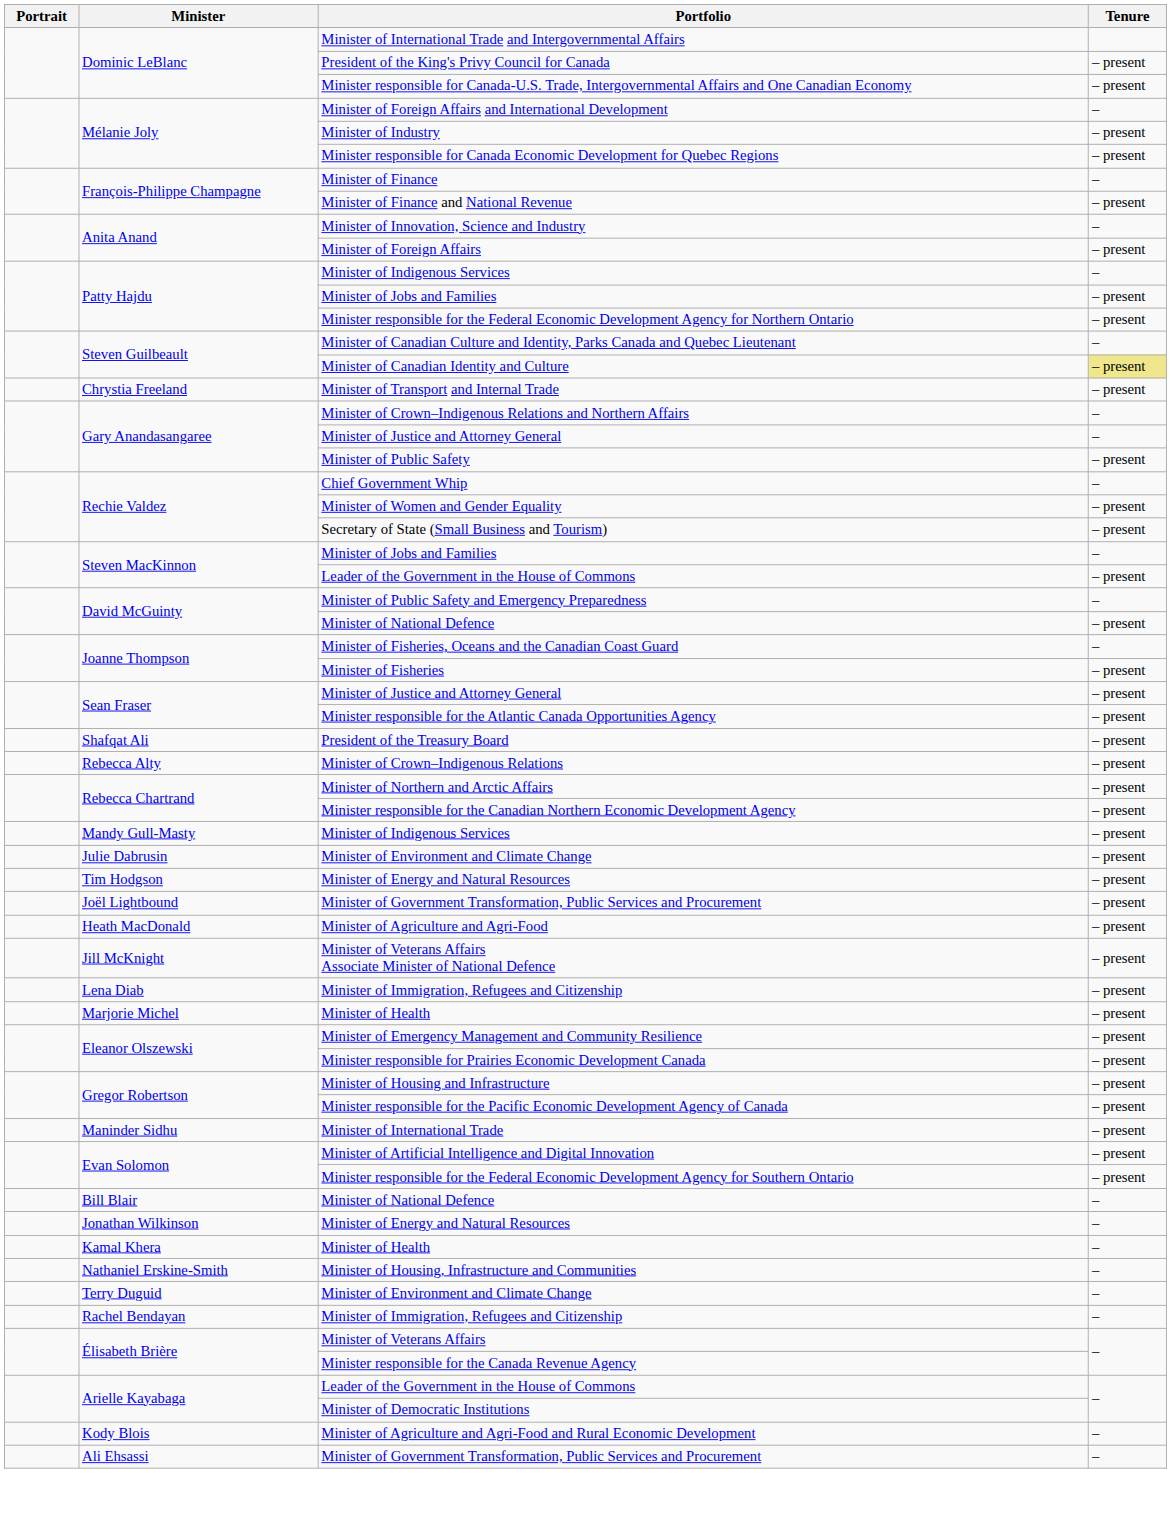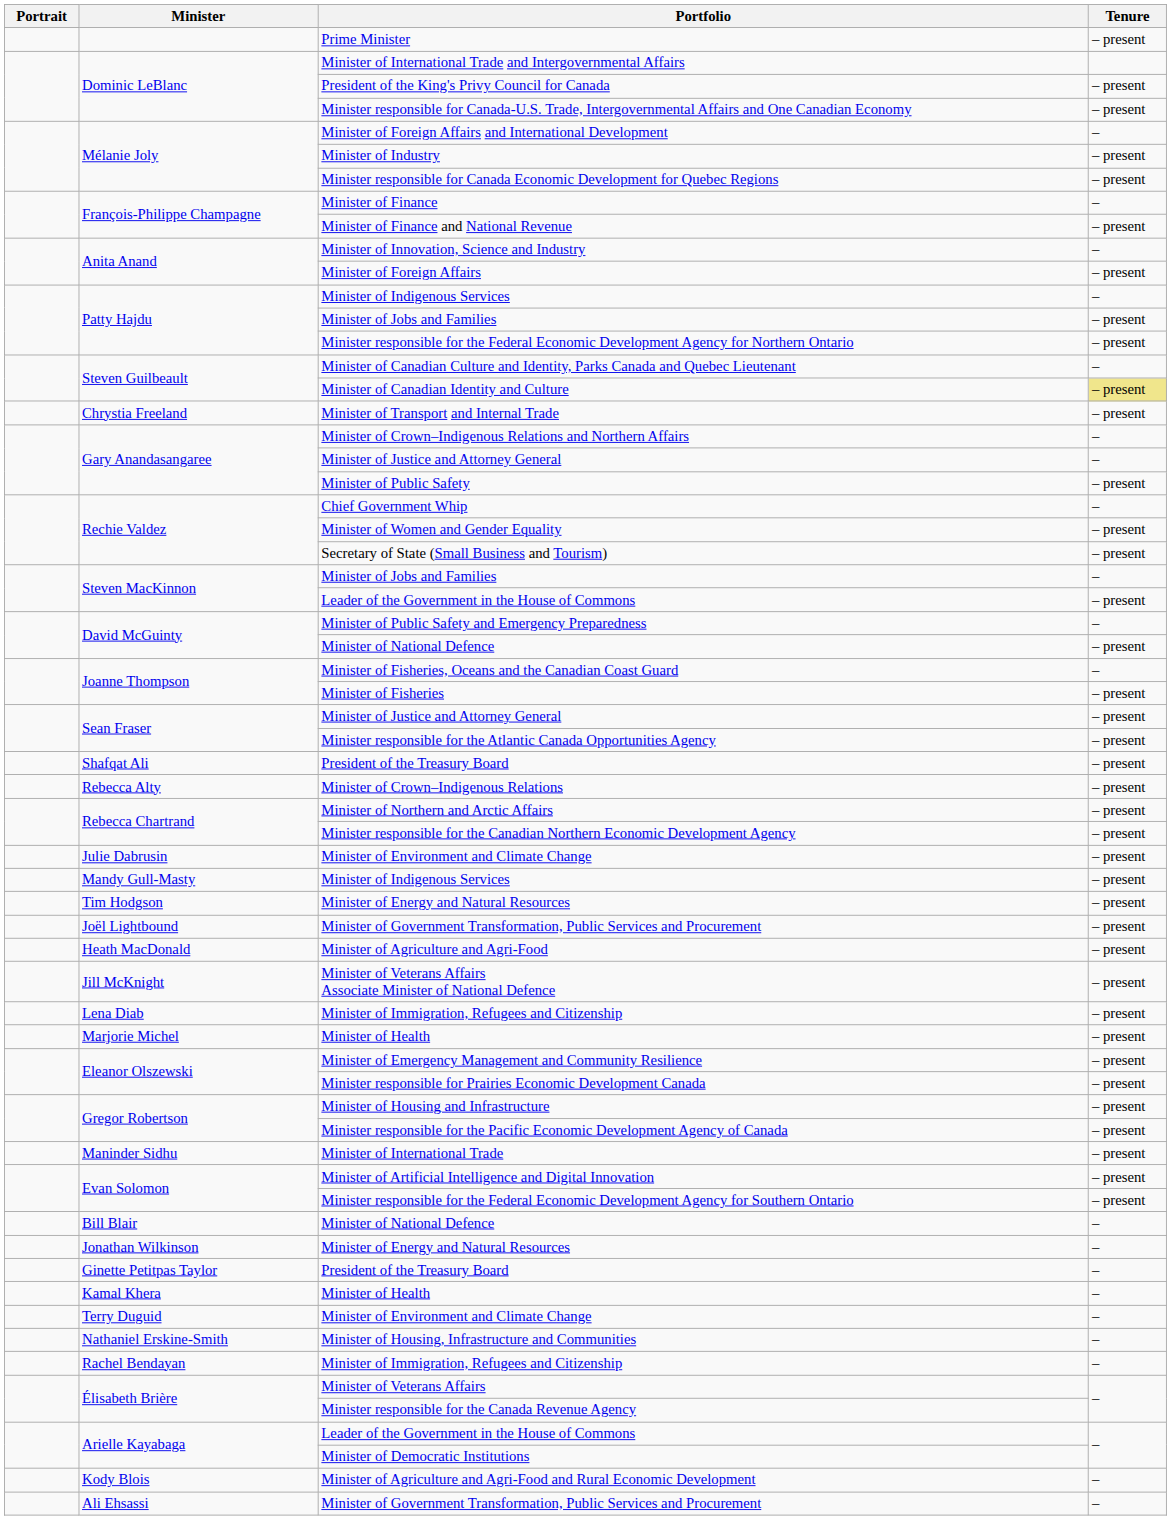+ row: Prime Minister | – present
rows swapped: Julie Dabrusin / Minister of Environment and Climate Change <-> Mandy Gull-Masty / Minister of Indigenous Services
+ row: Ginette Petitpas Taylor | President of the Treasury Board | –
rows swapped: Terry Duguid / Minister of Environment and Climate Change <-> Minister of Housing, Infrastructure and Communities
